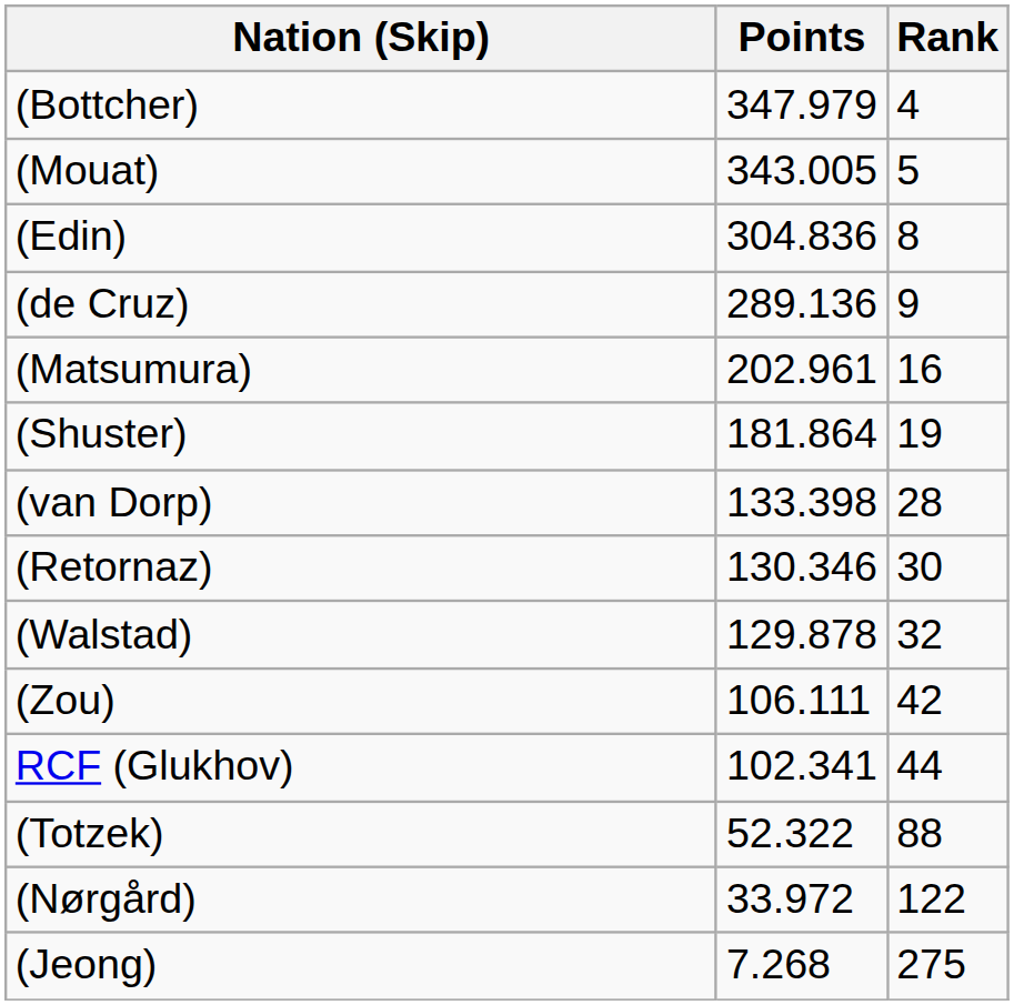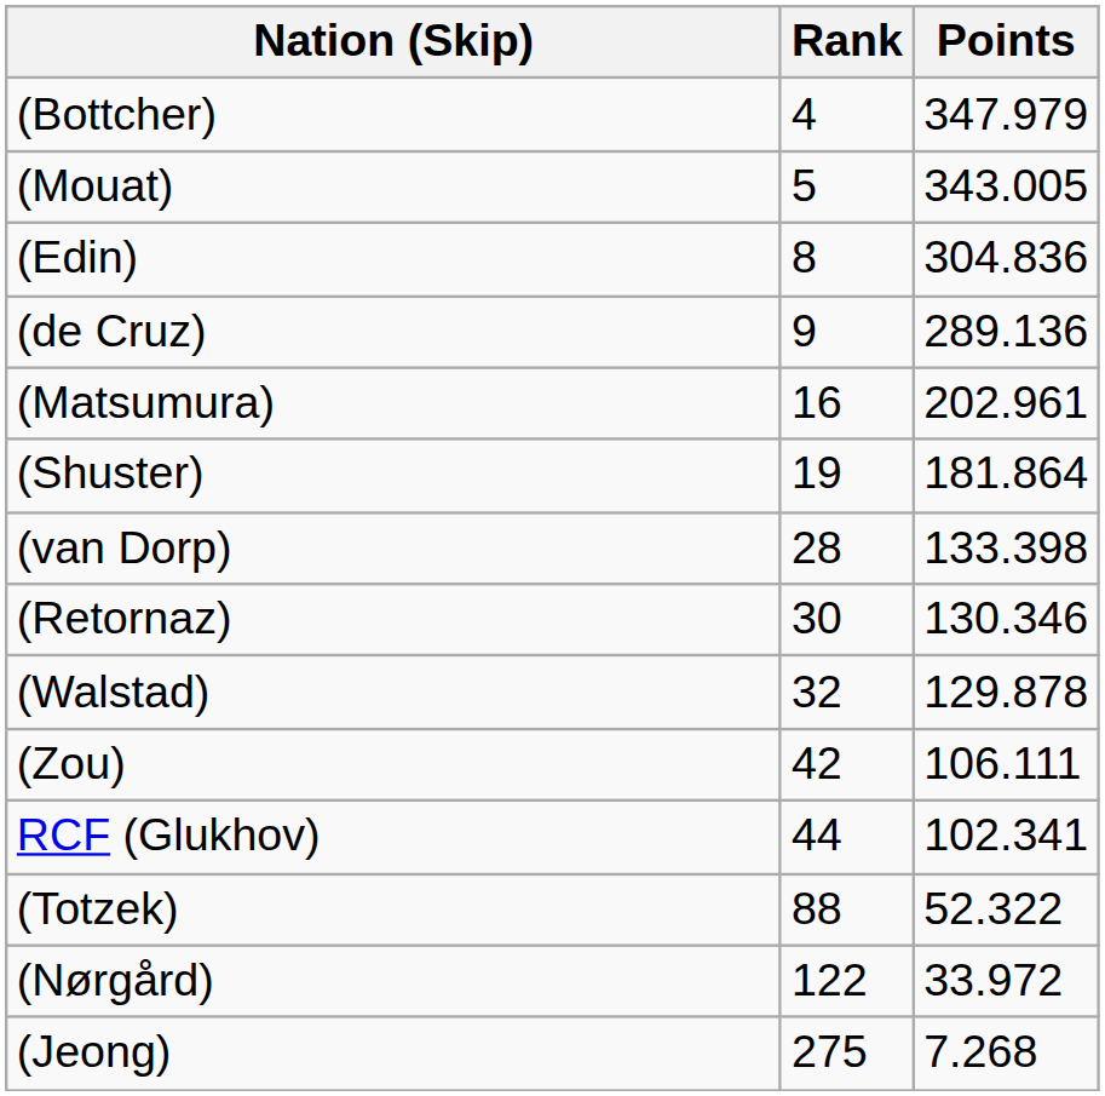columns swapped: Rank <-> Points
